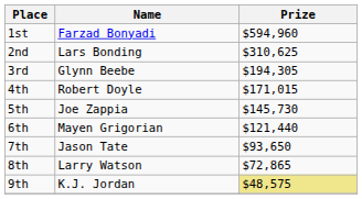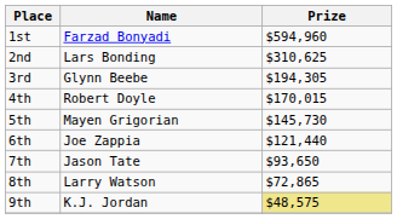4th | Prize: $171,015 -> $170,015
5th | Name: Joe Zappia -> Mayen Grigorian
6th | Name: Mayen Grigorian -> Joe Zappia
